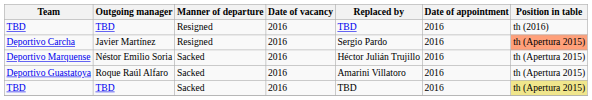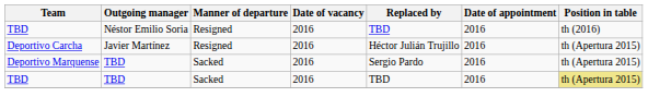TBD / Resigned | Outgoing manager: TBD -> Néstor Emilio Soria
Deportivo Carcha | Replaced by: Sergio Pardo -> Héctor Julián Trujillo
Deportivo Carcha | Position in table: lightsalmon background -> no background
Deportivo Marquense | Outgoing manager: Néstor Emilio Soria -> TBD
Deportivo Marquense | Replaced by: Héctor Julián Trujillo -> Sergio Pardo
- row: Deportivo Guastatoya | Roque Raúl Alfaro | Sacked | 2016 | Amarini Villatoro | 2016 | th (Apertura 2015)
